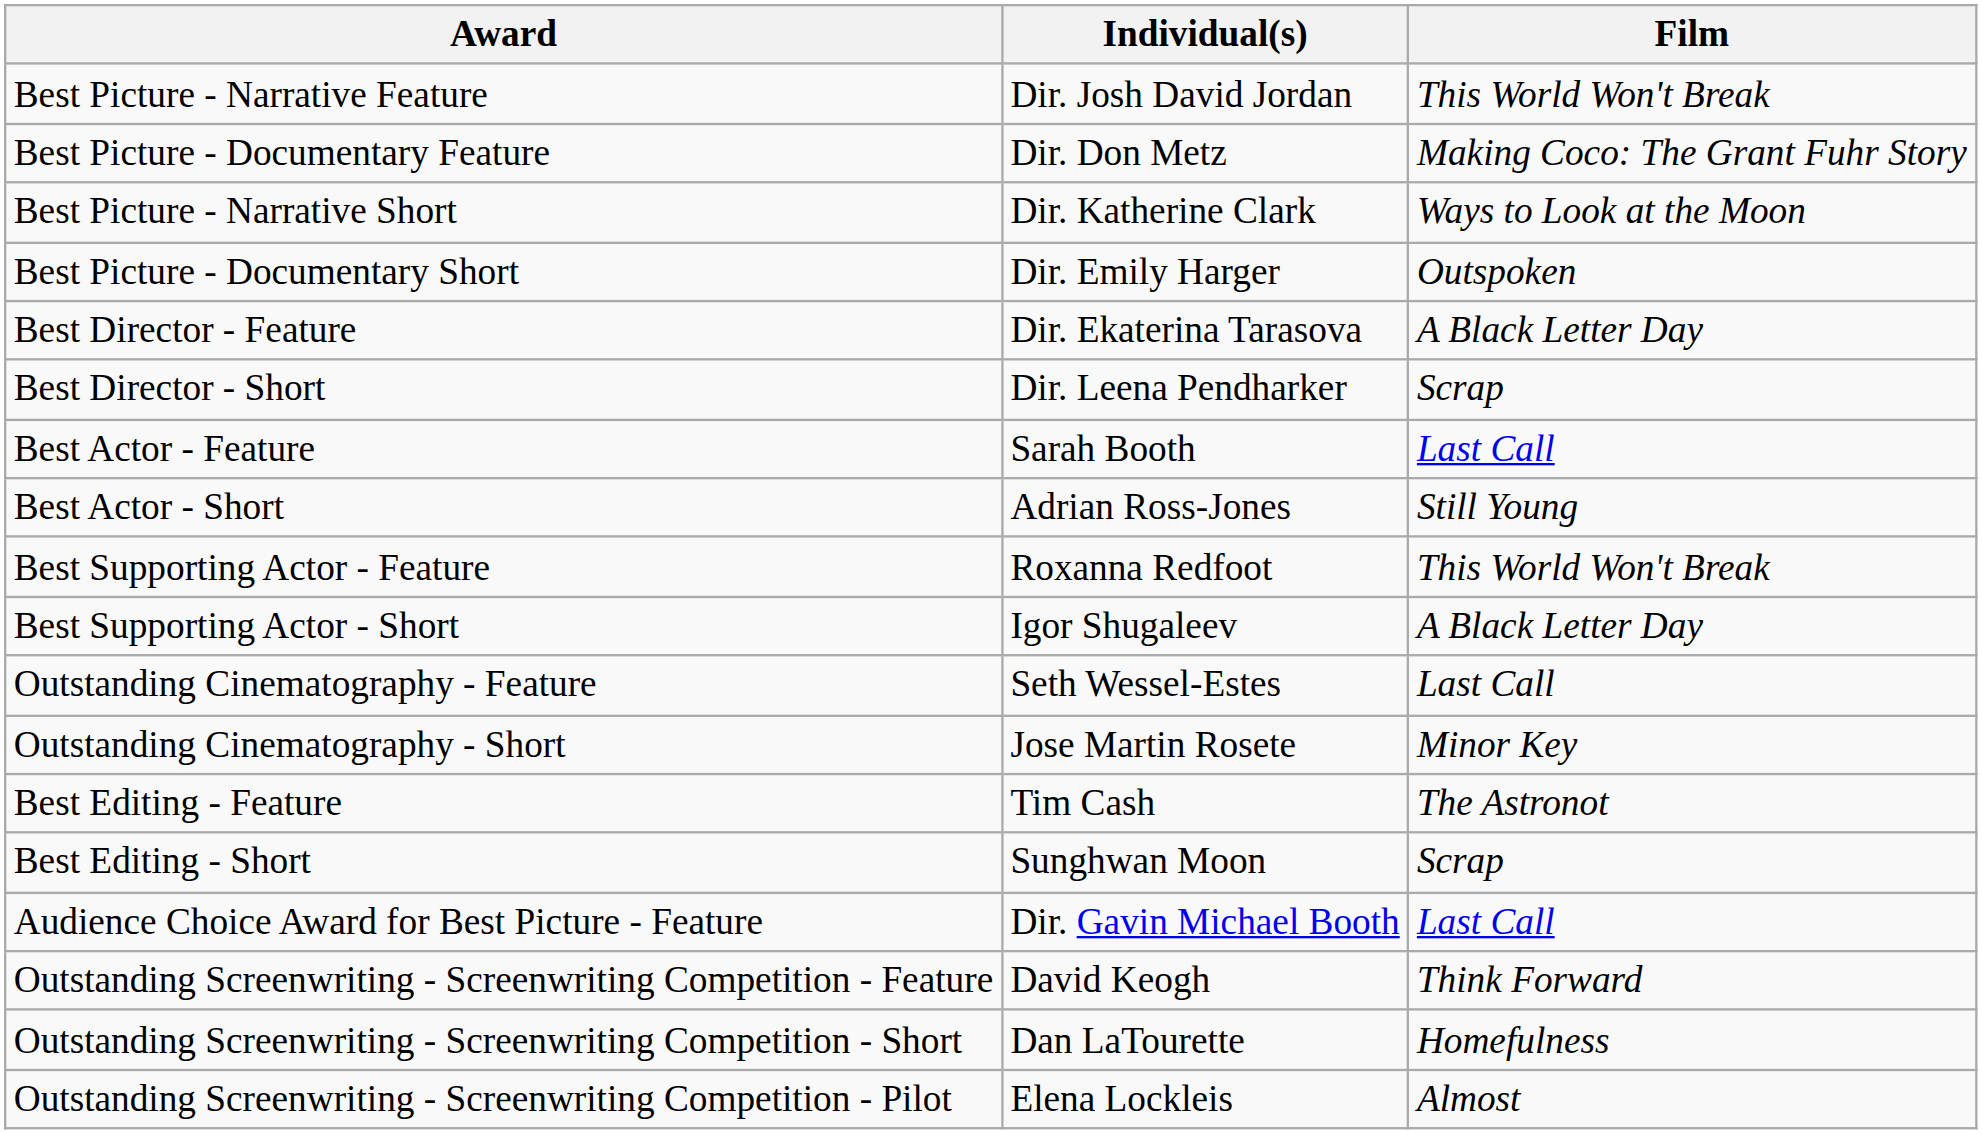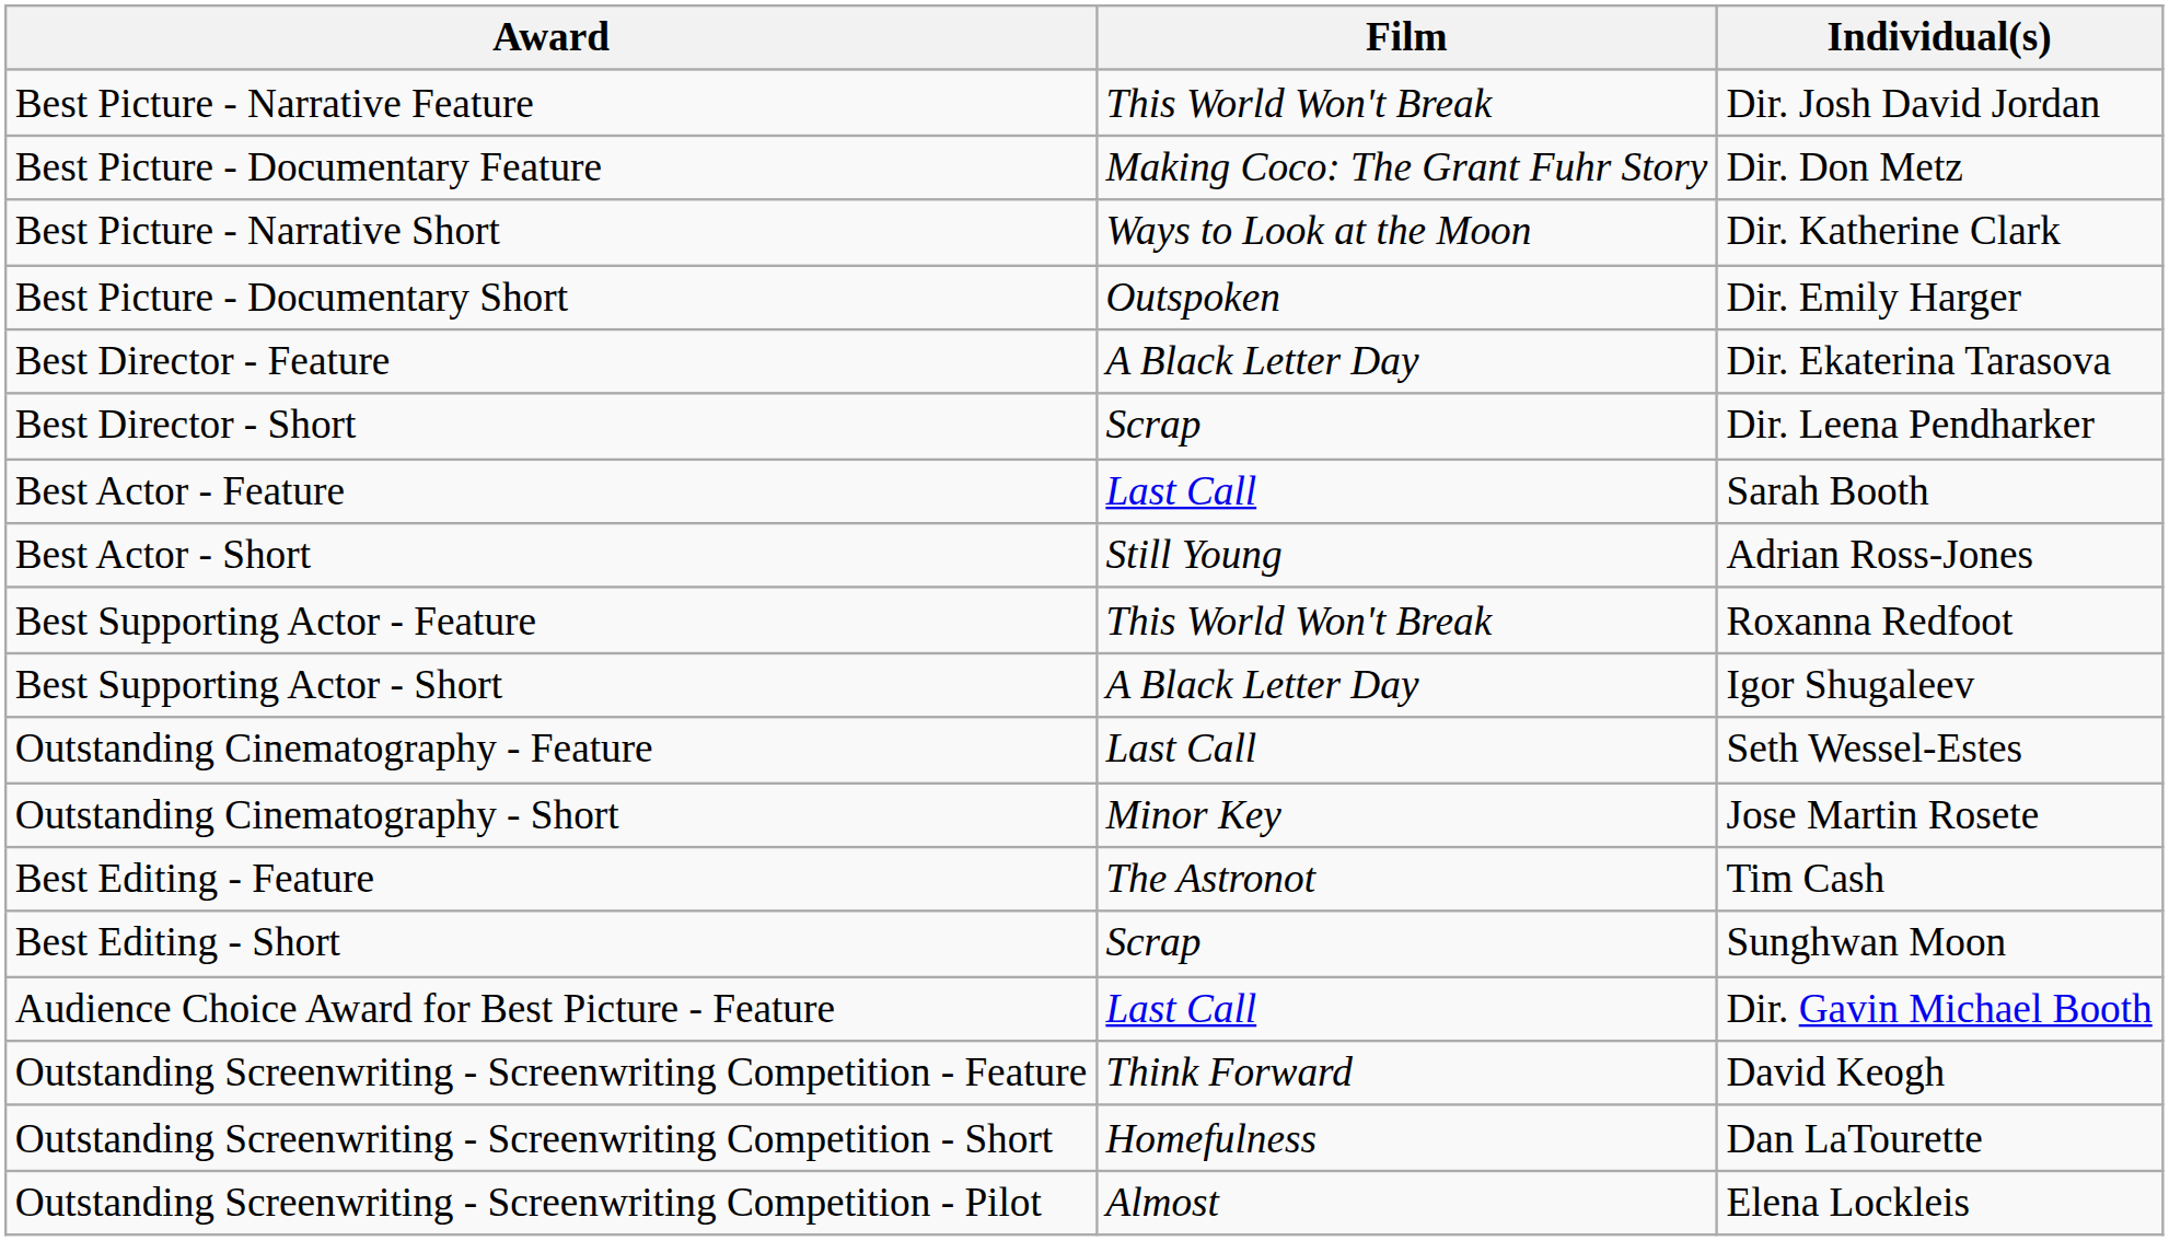columns swapped: Film <-> Individual(s)
